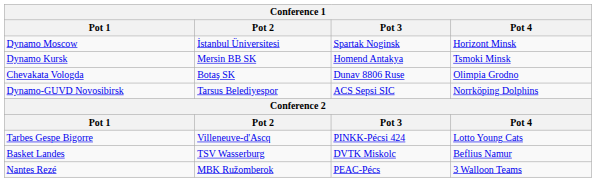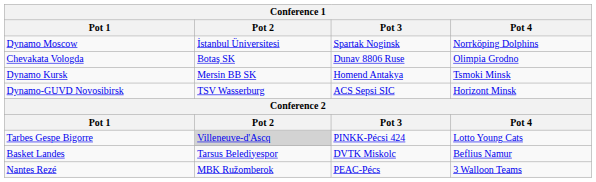Dynamo Moscow | Pot 4: Horizont Minsk -> Norrköping Dolphins
rows swapped: Dynamo Kursk <-> Chevakata Vologda
Dynamo-GUVD Novosibirsk | Pot 2: Tarsus Belediyespor -> TSV Wasserburg
Dynamo-GUVD Novosibirsk | Pot 4: Norrköping Dolphins -> Horizont Minsk
Tarbes Gespe Bigorre | Pot 2: no background -> lightgrey background
Basket Landes | Pot 2: TSV Wasserburg -> Tarsus Belediyespor
